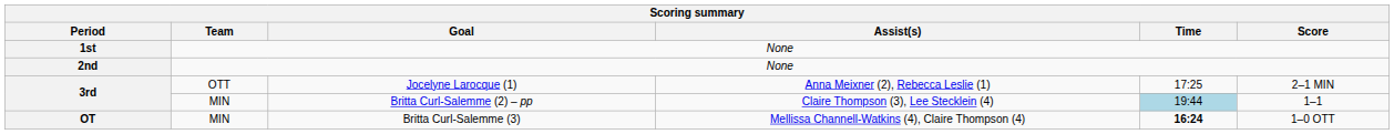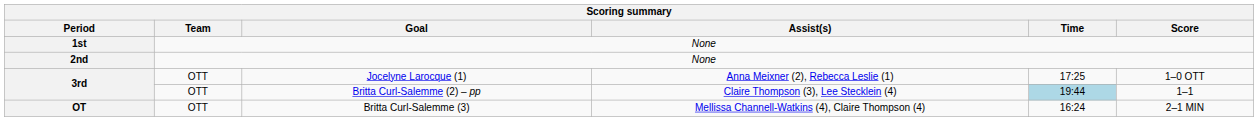3rd / Jocelyne Larocque (1) | Score: 2–1 MIN -> 1–0 OTT
3rd / Britta Curl-Salemme (2) – pp | Team: MIN -> OTT
OT | Team: MIN -> OTT
OT | Time: bold -> normal
OT | Score: 1–0 OTT -> 2–1 MIN
